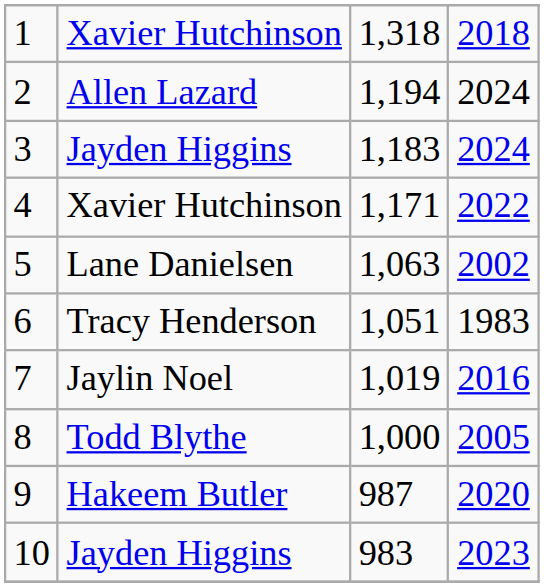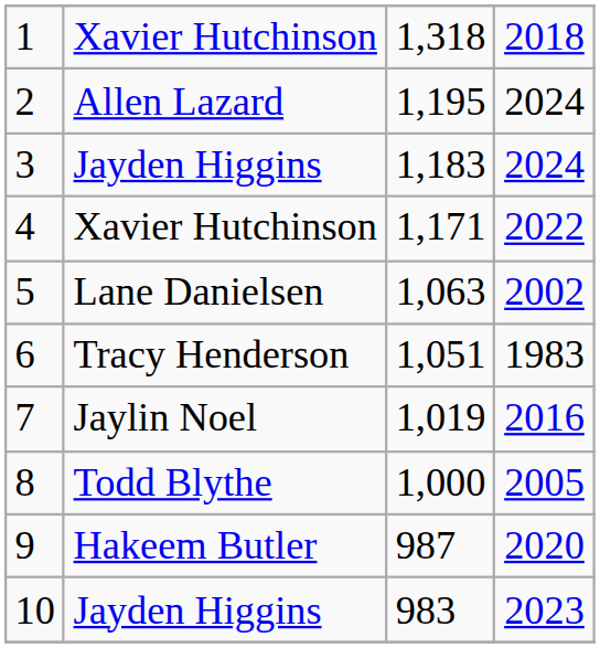2 | column 3: 1,194 -> 1,195
